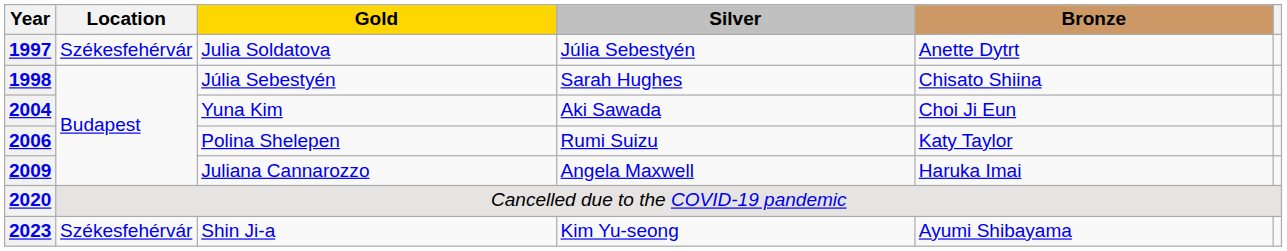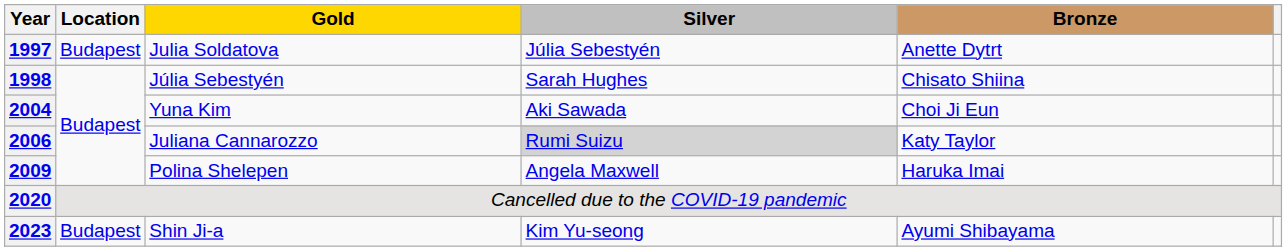1997 | Location: Székesfehérvár -> Budapest
2006 | Gold: Polina Shelepen -> Juliana Cannarozzo
2006 | Silver: no background -> lightgrey background
2009 | Gold: Juliana Cannarozzo -> Polina Shelepen
2023 | Location: Székesfehérvár -> Budapest
